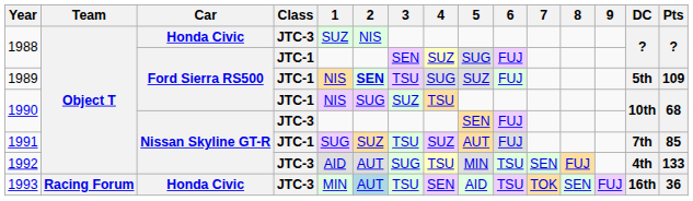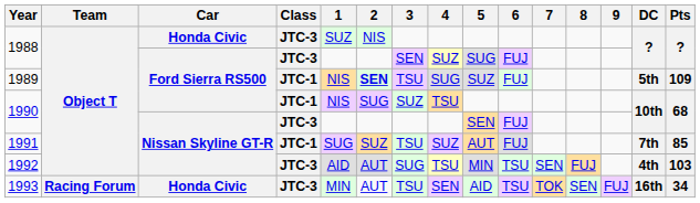1988 / Ford Sierra RS500 | Class: JTC-1 -> JTC-3
1992 | Pts: 133 -> 103
1993 | 2: lightblue background -> no background
1993 | Pts: 36 -> 34
